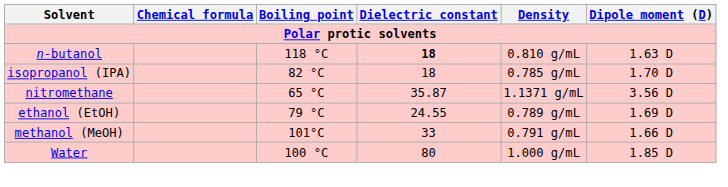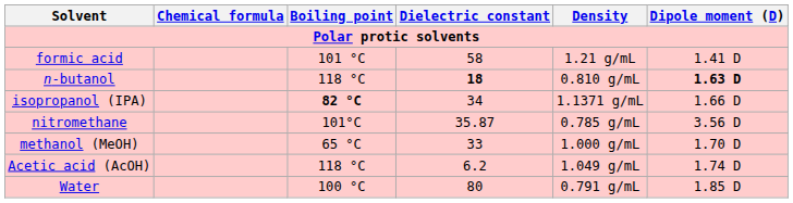+ row: formic acid | 101 °C | 58 | 1.21 g/mL | 1.41 D
n-butanol | Dipole moment (D): normal -> bold
isopropanol (IPA) | Boiling point: normal -> bold
isopropanol (IPA) | Dielectric constant: 18 -> 34
isopropanol (IPA) | Density: 0.785 g/mL -> 1.1371 g/mL
isopropanol (IPA) | Dipole moment (D): 1.70 D -> 1.66 D
nitromethane | Boiling point: 65 °C -> 101°C
nitromethane | Density: 1.1371 g/mL -> 0.785 g/mL
- row: ethanol (EtOH) | 79 °C | 24.55 | 0.789 g/mL | 1.69 D
methanol (MeOH) | Boiling point: 101°C -> 65 °C
methanol (MeOH) | Density: 0.791 g/mL -> 1.000 g/mL
methanol (MeOH) | Dipole moment (D): 1.66 D -> 1.70 D
+ row: Acetic acid (AcOH) | 118 °C | 6.2 | 1.049 g/mL | 1.74 D
Water | Density: 1.000 g/mL -> 0.791 g/mL
